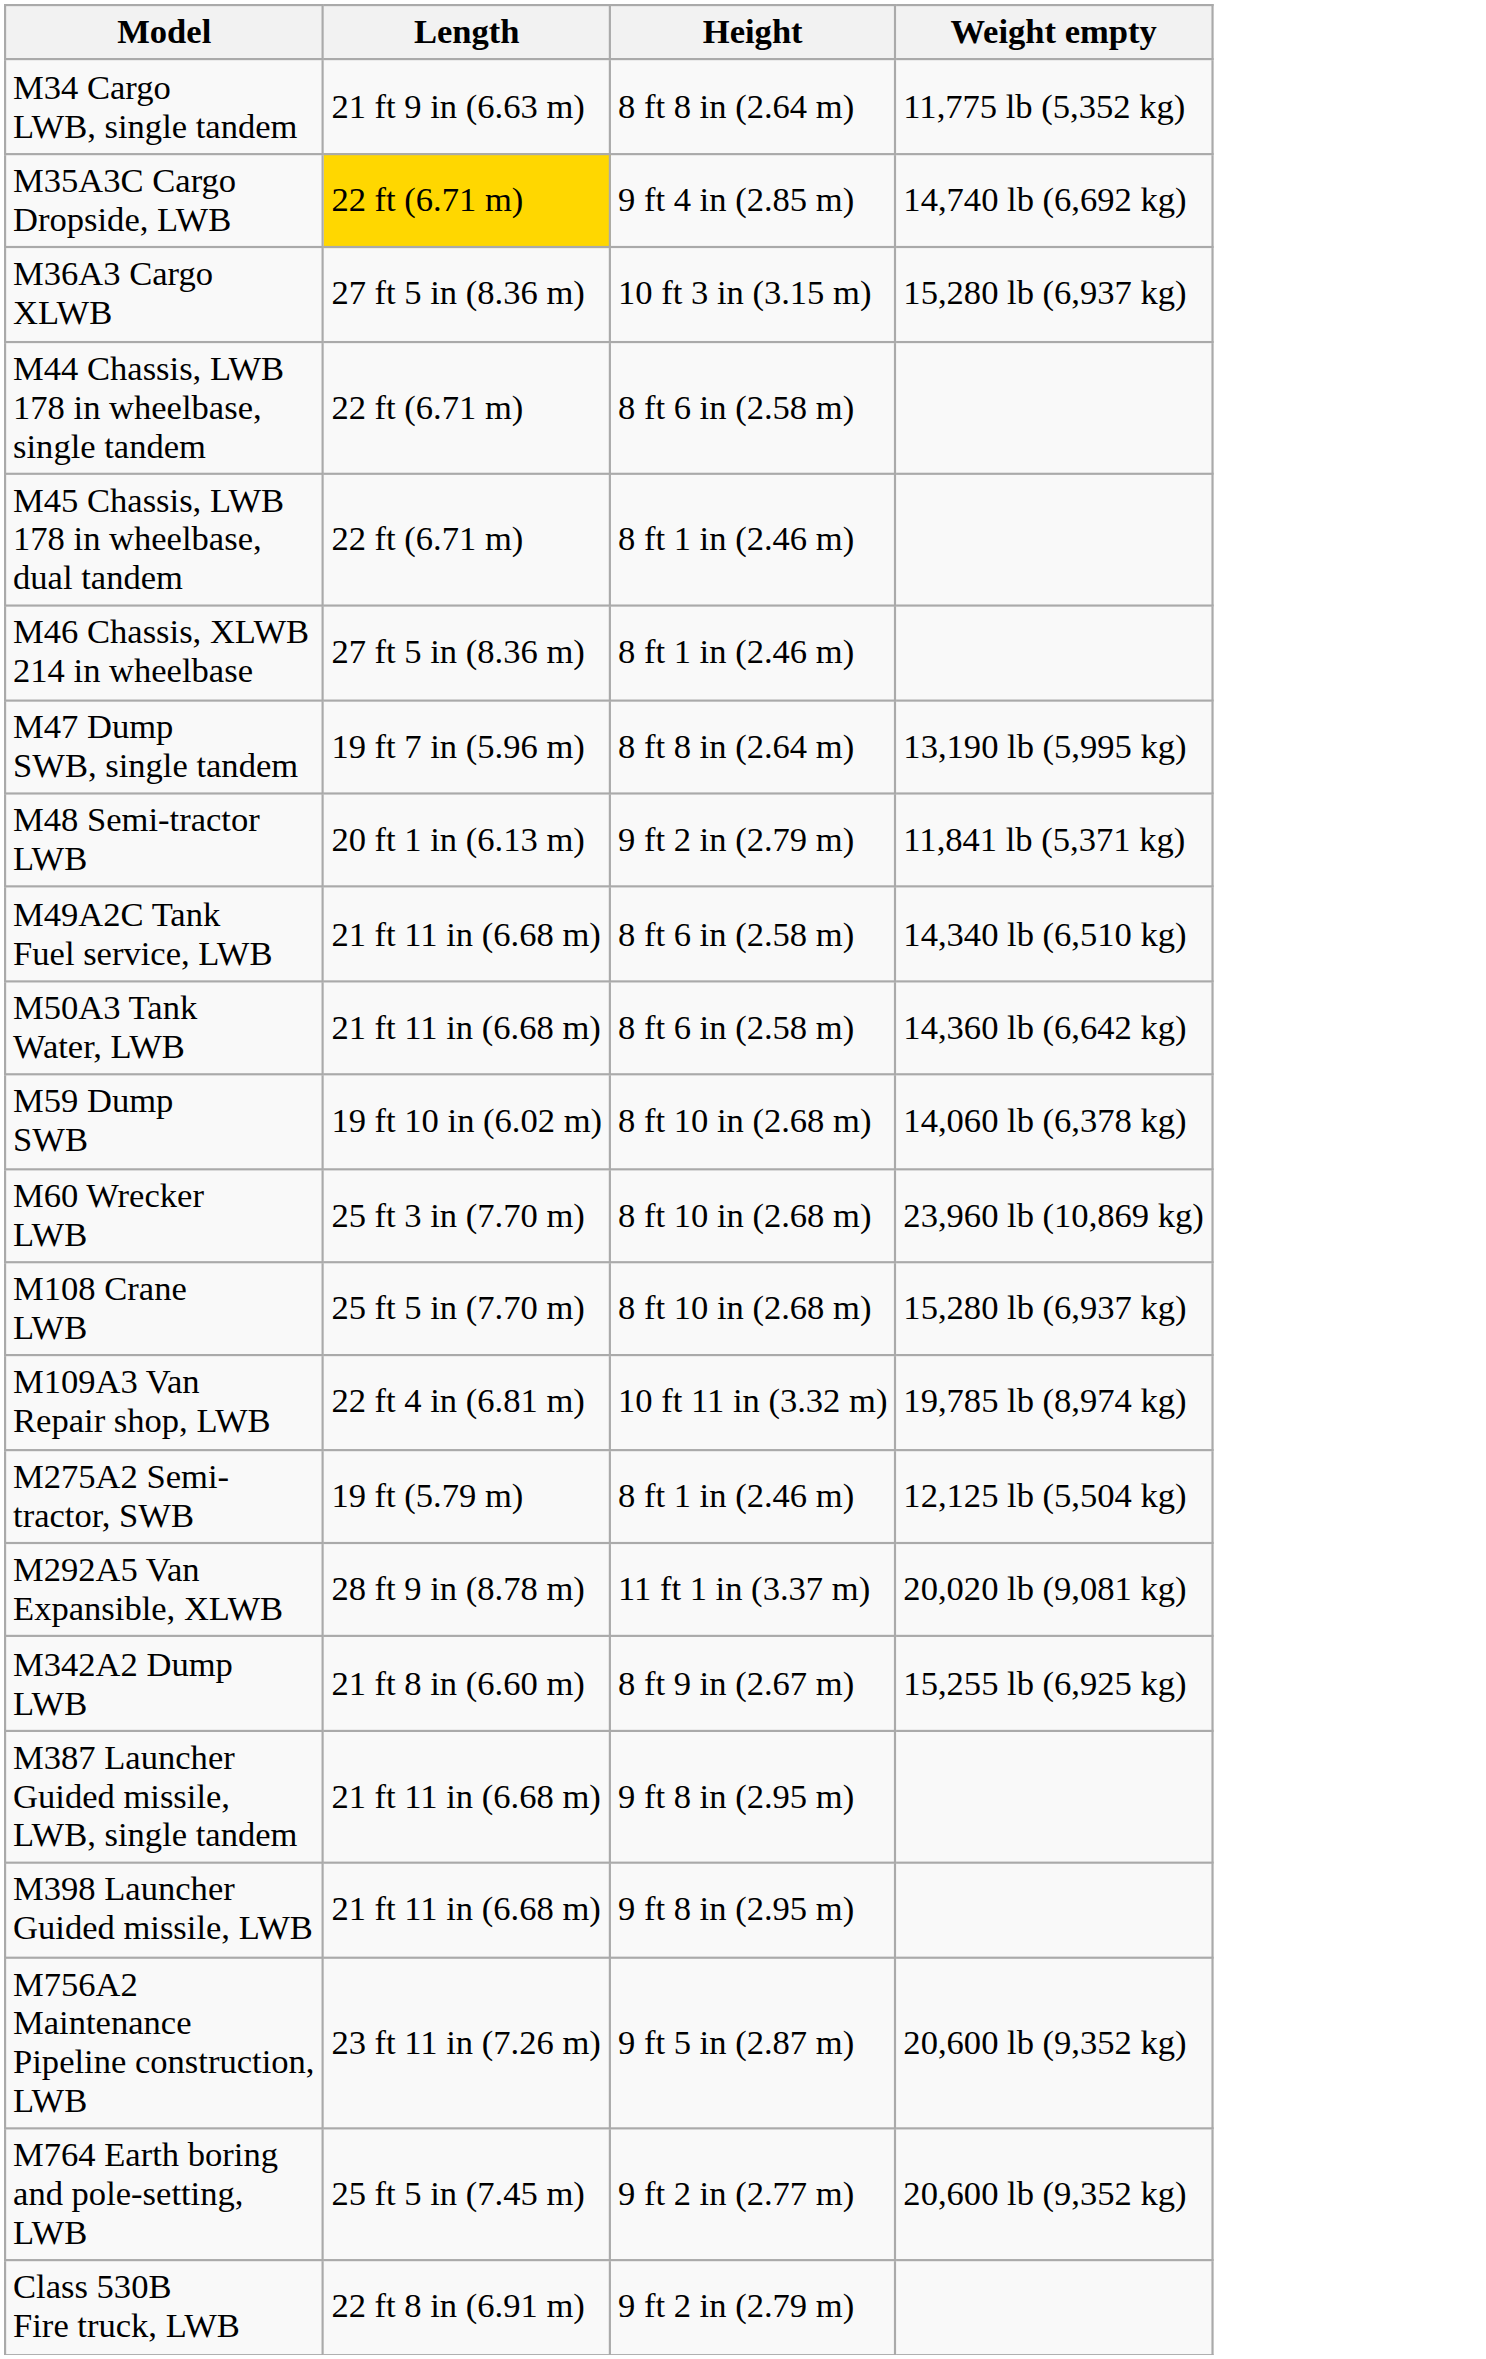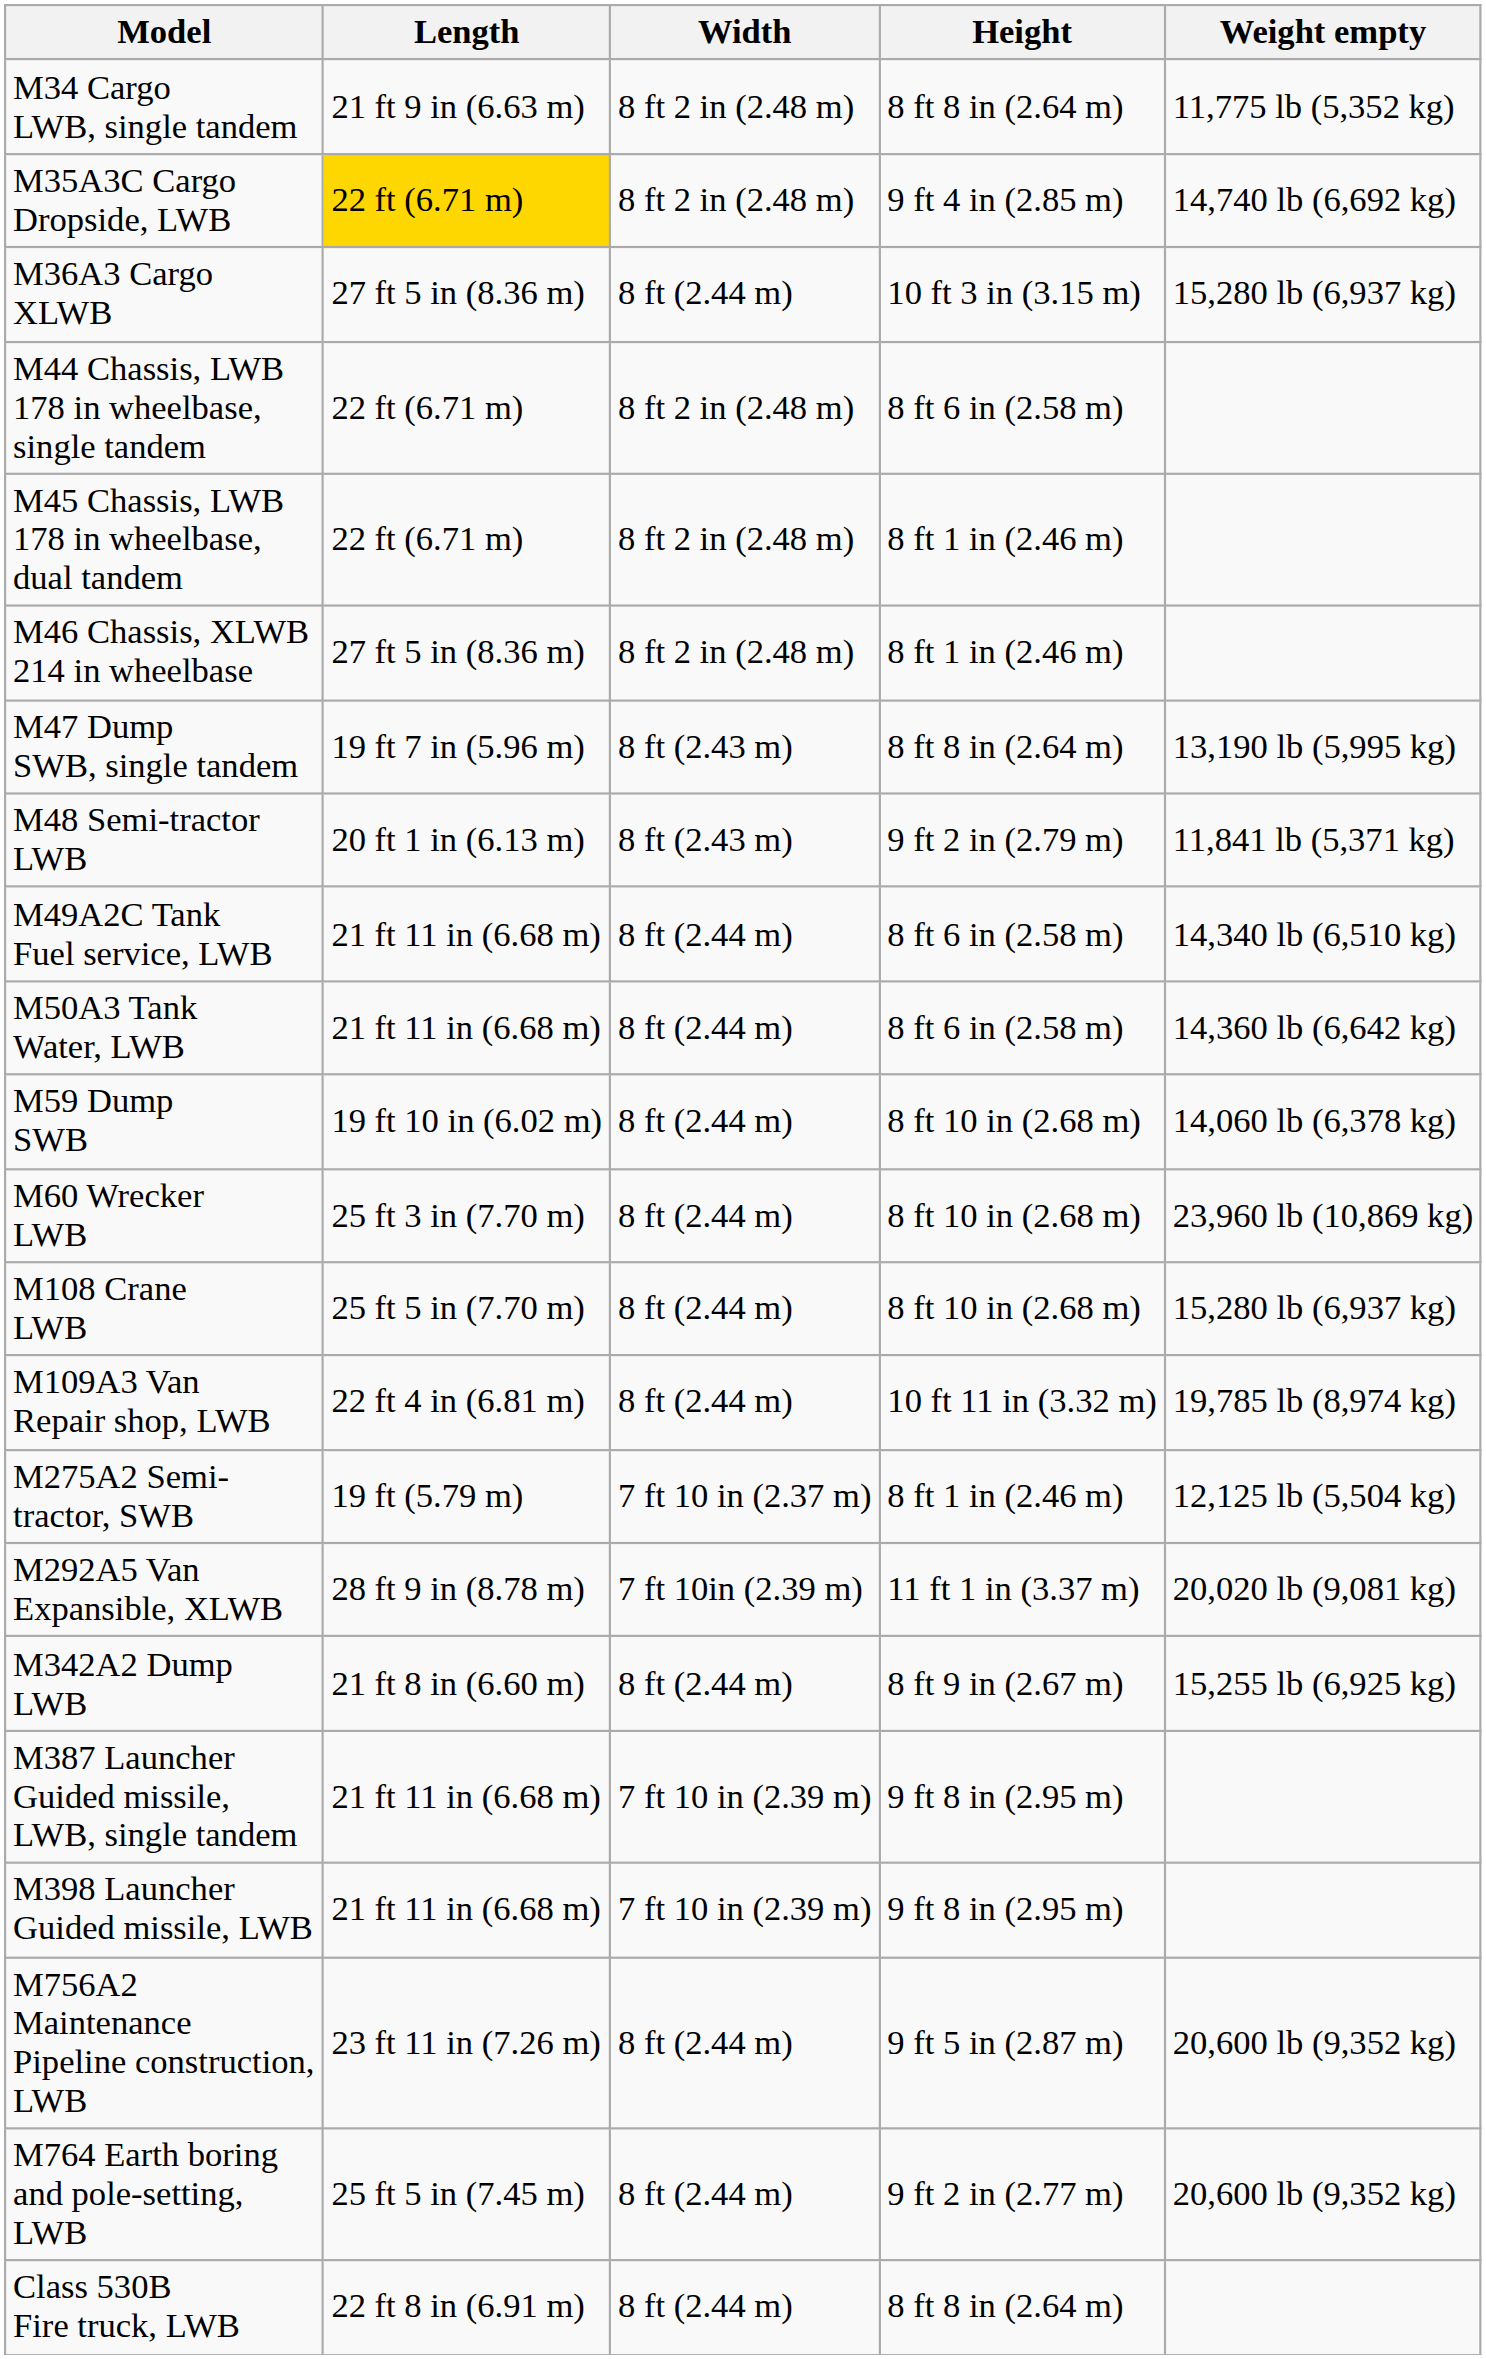+ column: Width | 8 ft 2 in (2.48 m) | 8 ft 2 in (2.48 m) | 8 ft (2.44 m) | 8 ft 2 in (2.48 m) | 8 ft 2 in (2.48 m) | 8 ft 2 in (2.48 m) | 8 ft (2.43 m) | 8 ft (2.43 m) | 8 ft (2.44 m) | 8 ft (2.44 m) | 8 ft (2.44 m) | 8 ft (2.44 m) | 8 ft (2.44 m) | 8 ft (2.44 m) | 7 ft 10 in (2.37 m) | 7 ft 10in (2.39 m) | 8 ft (2.44 m) | 7 ft 10 in (2.39 m) | 7 ft 10 in (2.39 m) | 8 ft (2.44 m) | 8 ft (2.44 m) | 8 ft (2.44 m)
Class 530B Fire truck, LWB | Height: 9 ft 2 in (2.79 m) -> 8 ft 8 in (2.64 m)
